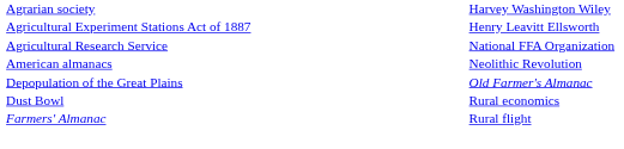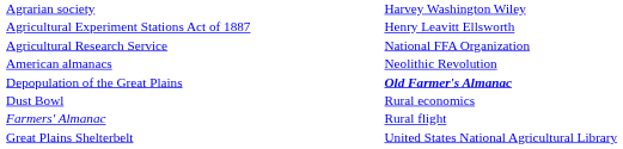Depopulation of the Great Plains | column 2: normal -> bold
+ row: Great Plains Shelterbelt | United States National Agricultural Library
